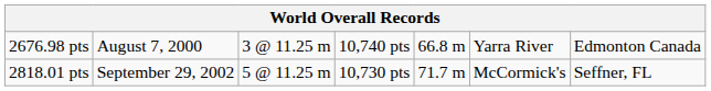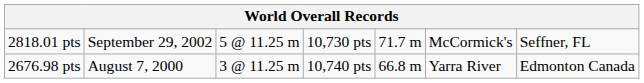rows swapped: 2676.98 pts <-> 2818.01 pts
